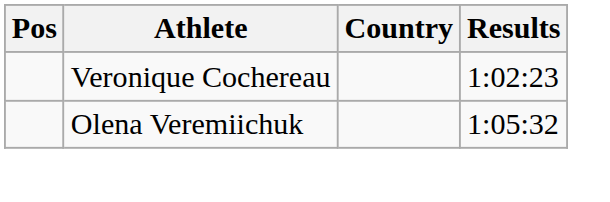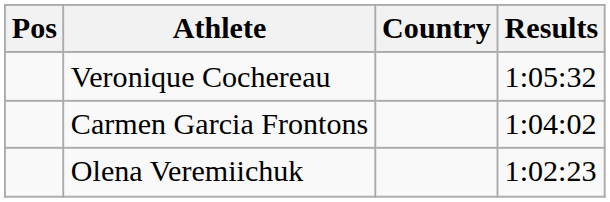Veronique Cochereau | Results: 1:02:23 -> 1:05:32
+ row: Carmen Garcia Frontons | 1:04:02
Olena Veremiichuk | Results: 1:05:32 -> 1:02:23
